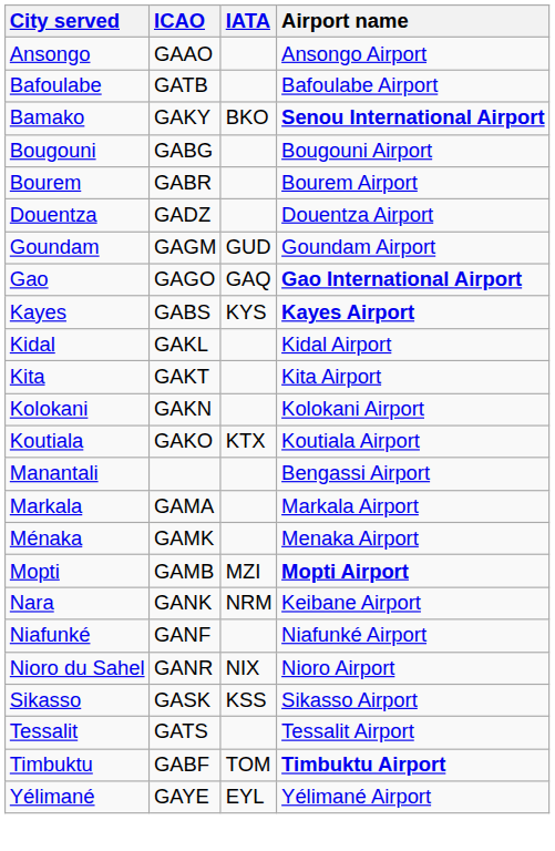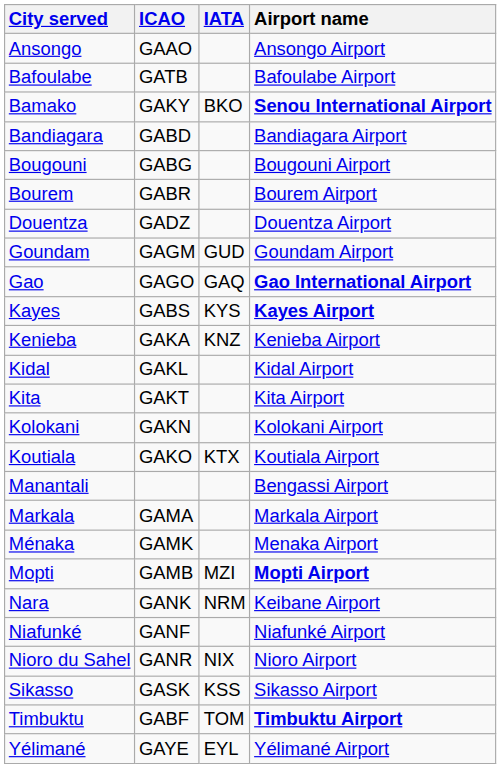+ row: Bandiagara | GABD | Bandiagara Airport
+ row: Kenieba | GAKA | KNZ | Kenieba Airport
- row: Tessalit | GATS | Tessalit Airport
